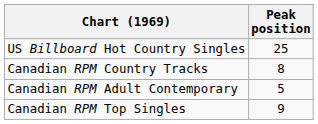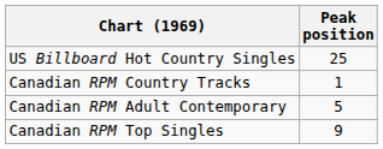Canadian RPM Country Tracks | Peak position: 8 -> 1
